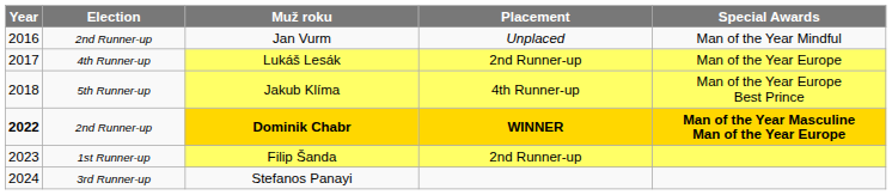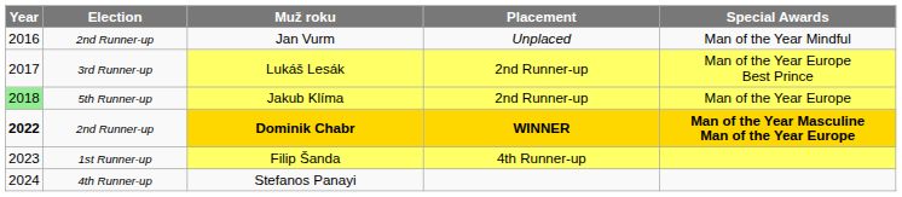Lukáš Lesák | Election: 4th Runner-up -> 3rd Runner-up
Lukáš Lesák | Special Awards: Man of the Year Europe -> Man of the Year Europe Best Prince
Jakub Klíma | Year: no background -> lightgreen background
Jakub Klíma | Placement: 4th Runner-up -> 2nd Runner-up
Jakub Klíma | Special Awards: Man of the Year Europe Best Prince -> Man of the Year Europe
Filip Šanda | Placement: 2nd Runner-up -> 4th Runner-up
Stefanos Panayi | Election: 3rd Runner-up -> 4th Runner-up
